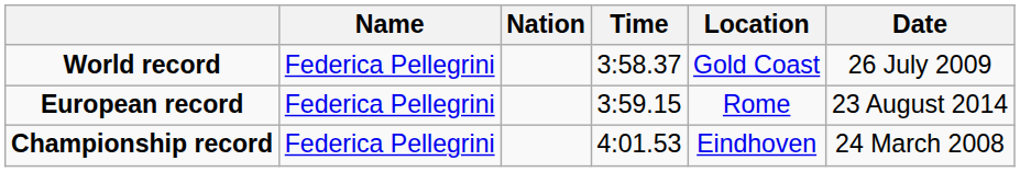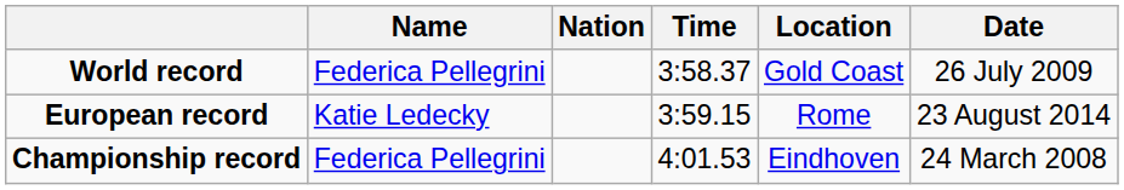European record | Name: Federica Pellegrini -> Katie Ledecky
